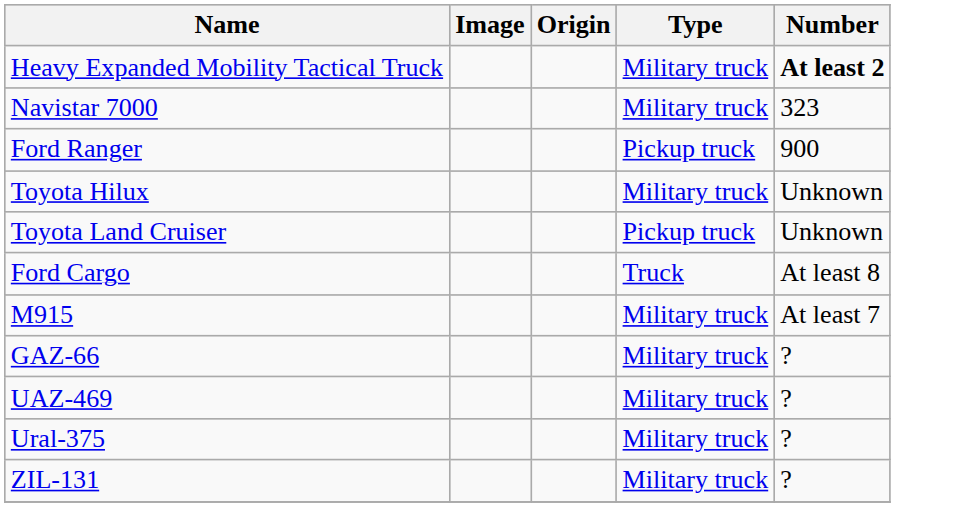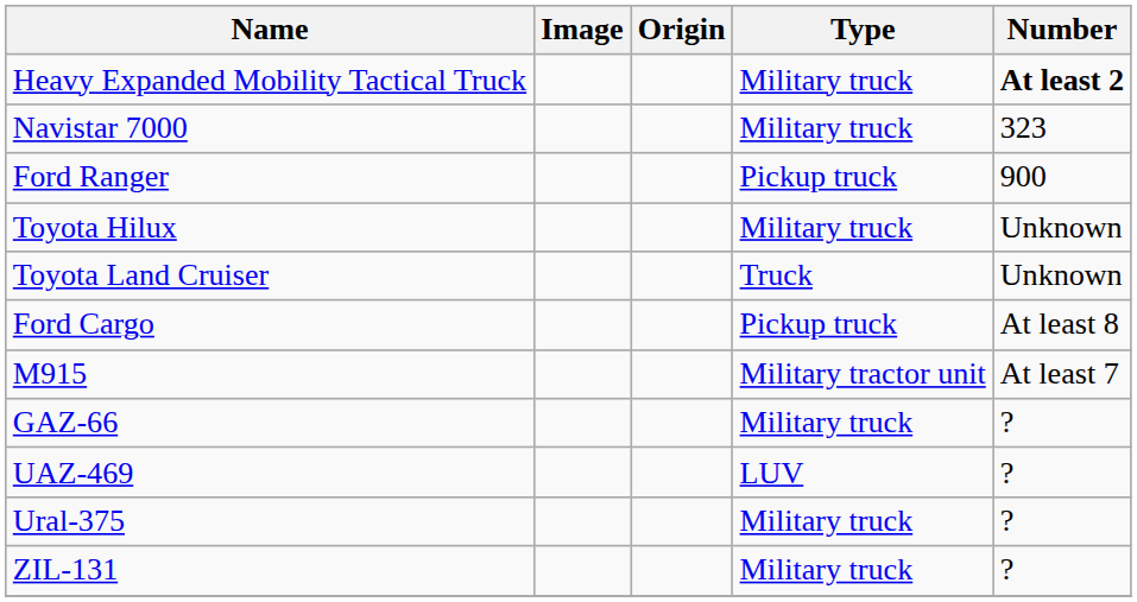Toyota Land Cruiser | Type: Pickup truck -> Truck
Ford Cargo | Type: Truck -> Pickup truck
M915 | Type: Military truck -> Military tractor unit
UAZ-469 | Type: Military truck -> LUV
